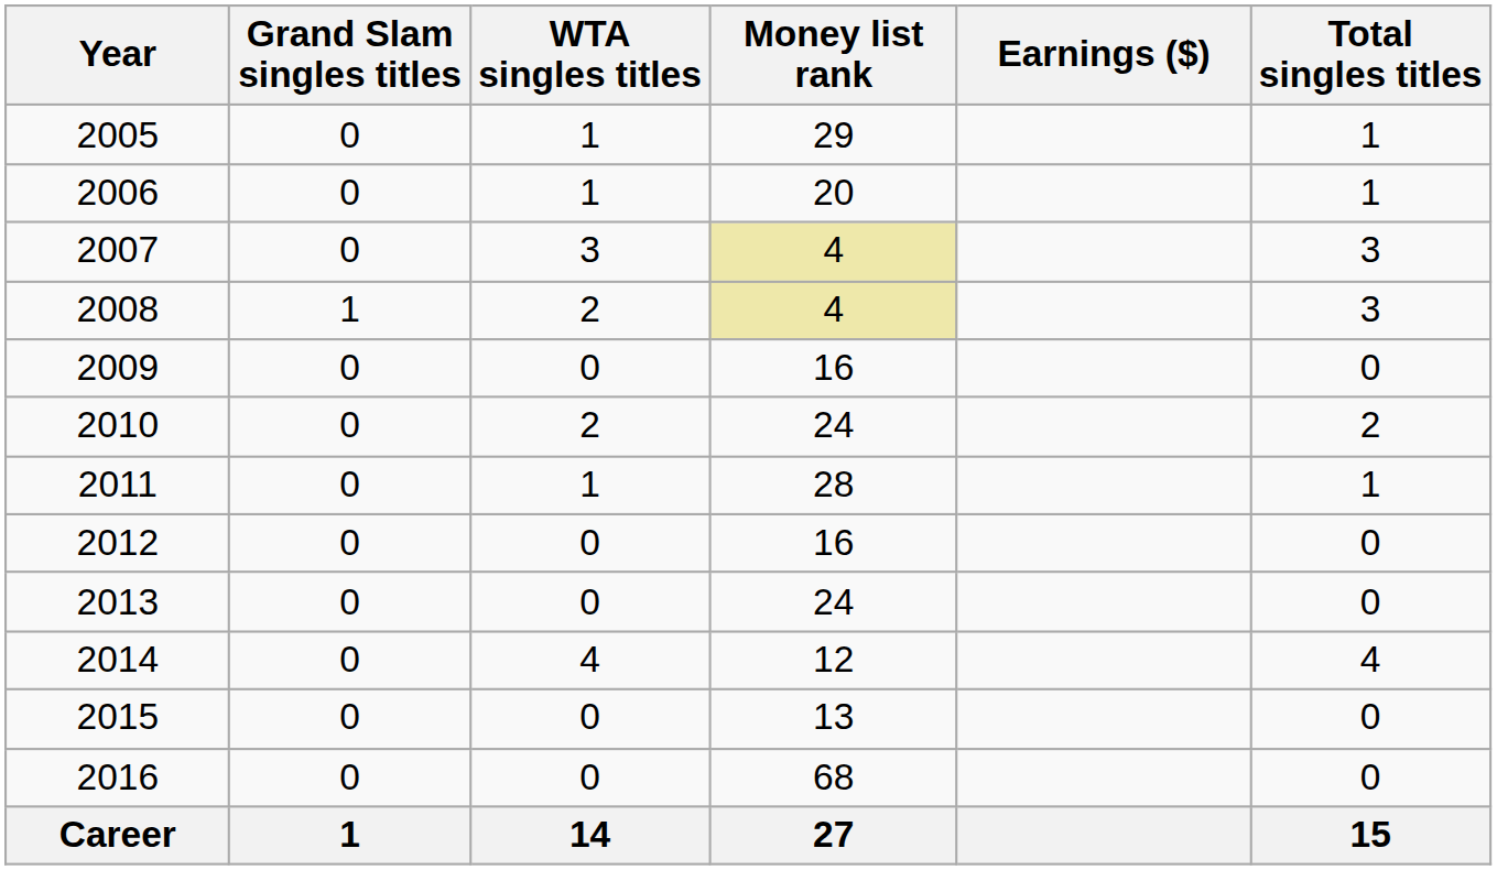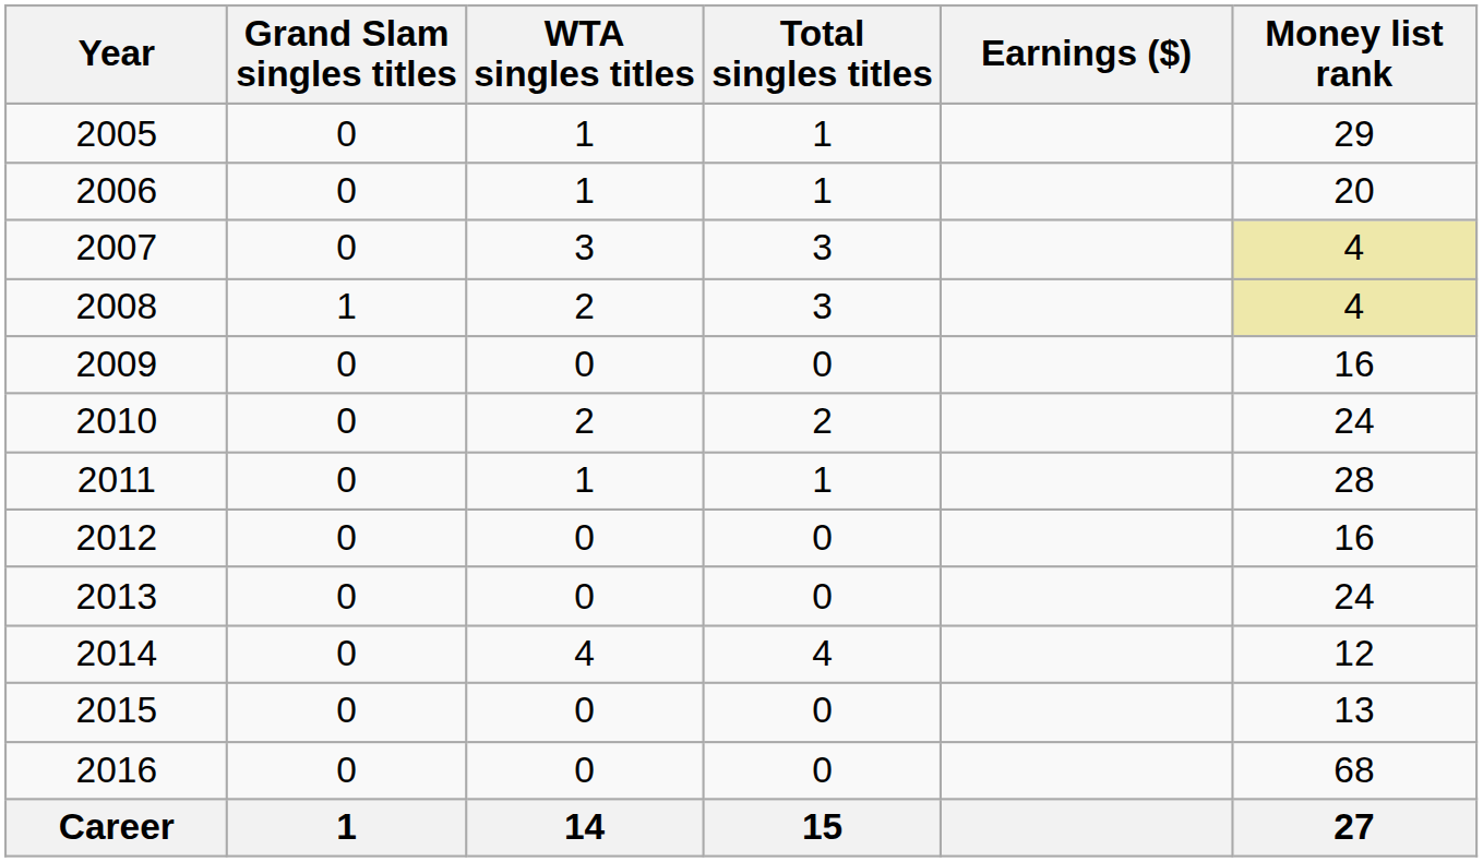columns swapped: Total singles titles <-> Money list rank
